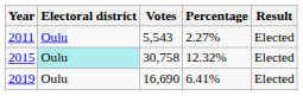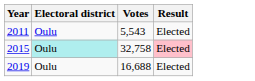- column: Percentage | 2.27% | 12.32% | 6.41%
2015 | Votes: 30,758 -> 32,758
2015 | Result: no background -> pink background
2019 | Votes: 16,690 -> 16,688
